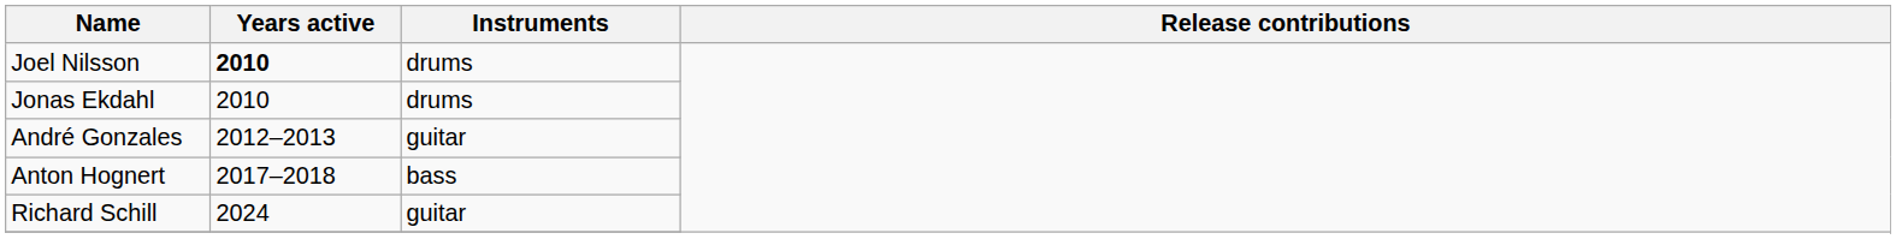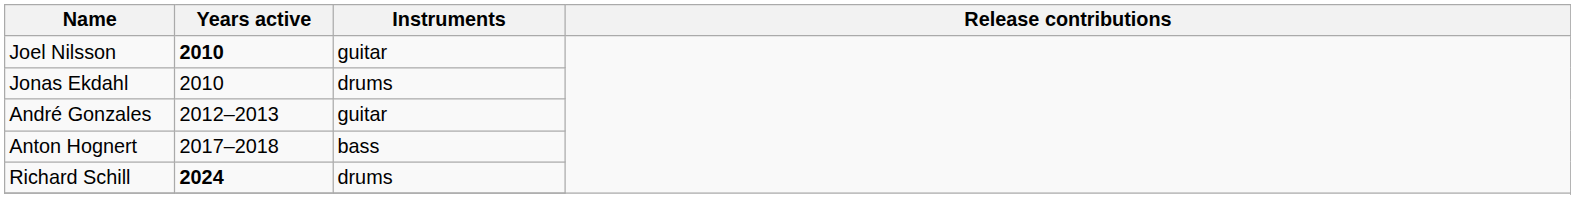Joel Nilsson | Instruments: drums -> guitar
Richard Schill | Years active: normal -> bold
Richard Schill | Instruments: guitar -> drums
